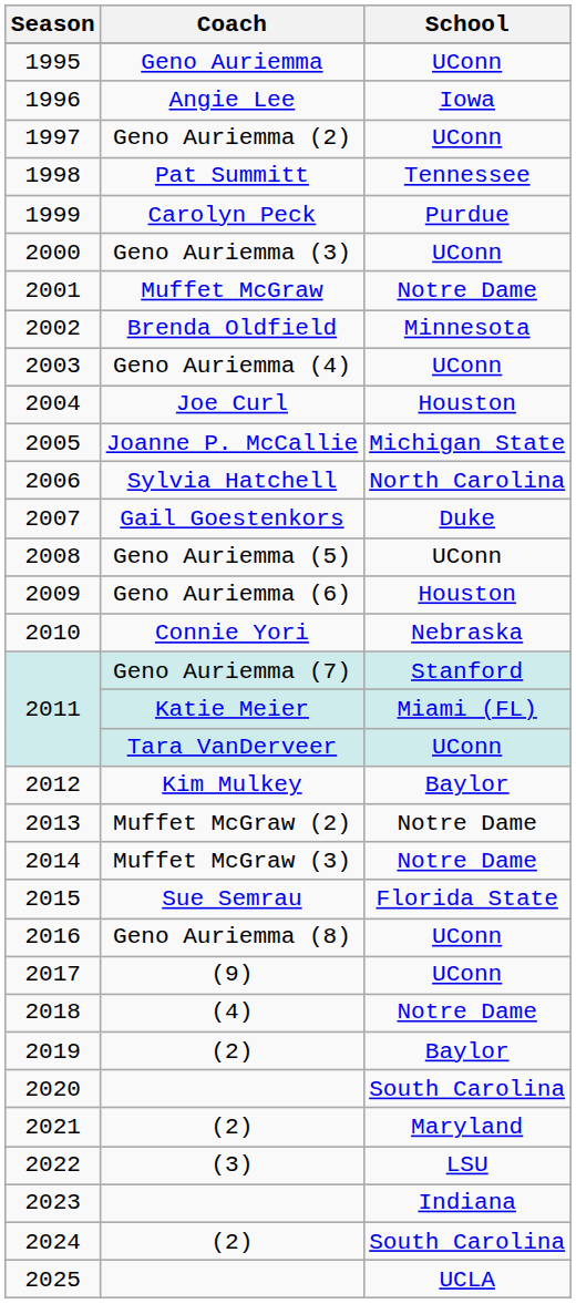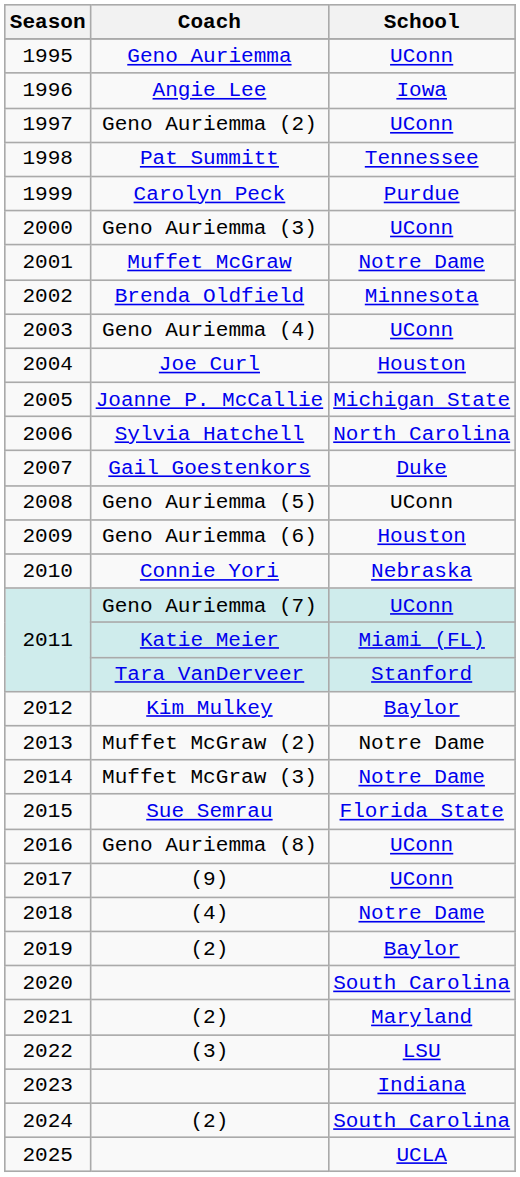2011 / Geno Auriemma (7) | School: Stanford -> UConn
2011 / Tara VanDerveer | School: UConn -> Stanford
